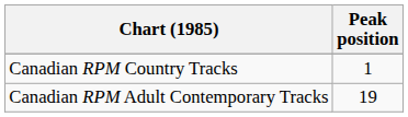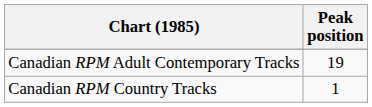rows swapped: Canadian RPM Country Tracks <-> Canadian RPM Adult Contemporary Tracks
